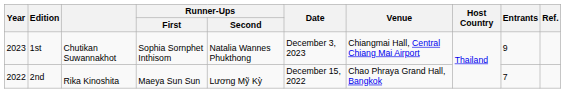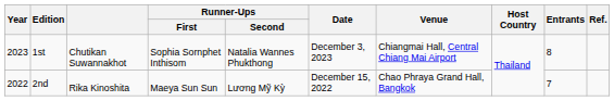1st | Entrants: 9 -> 8
